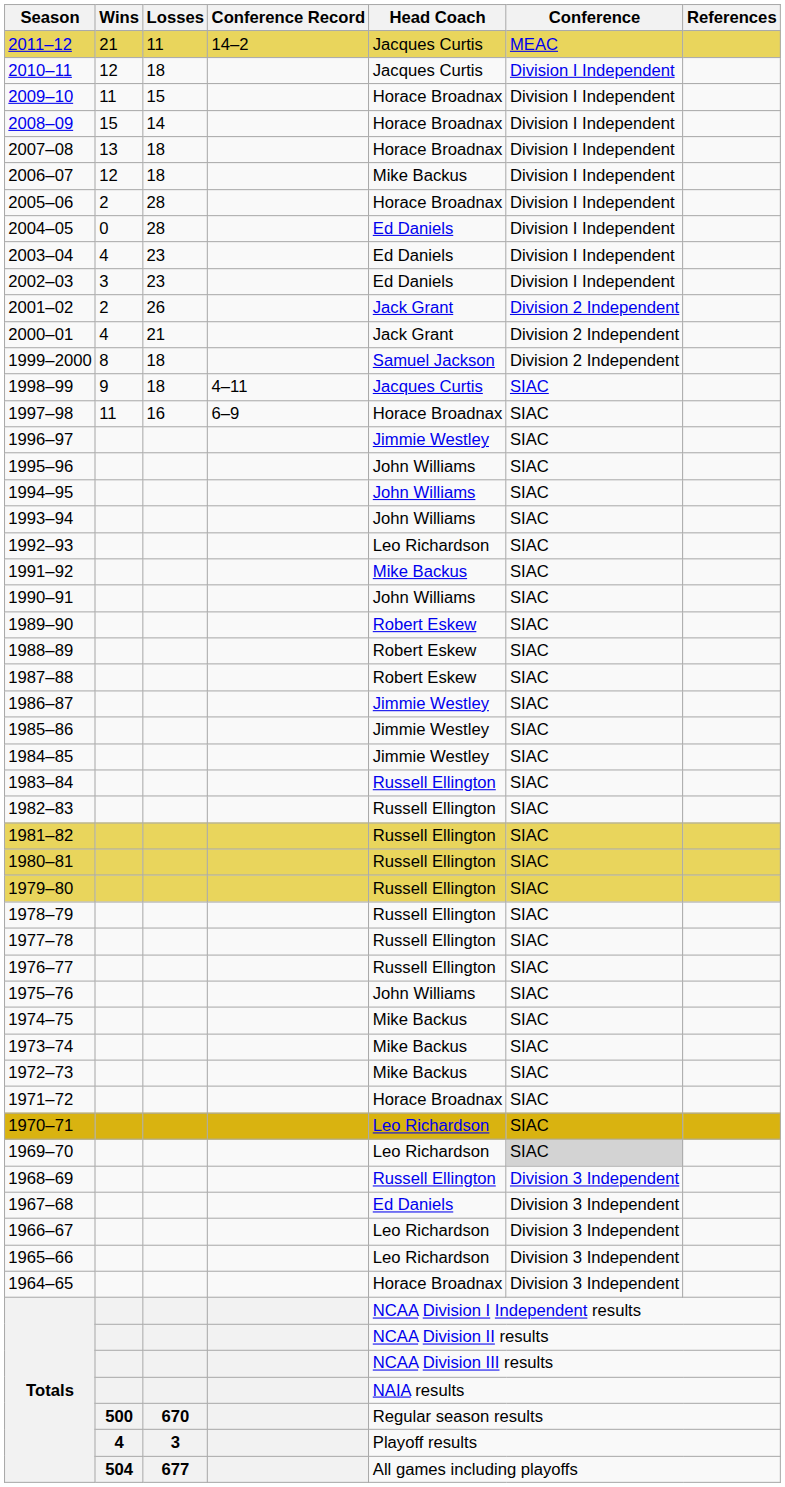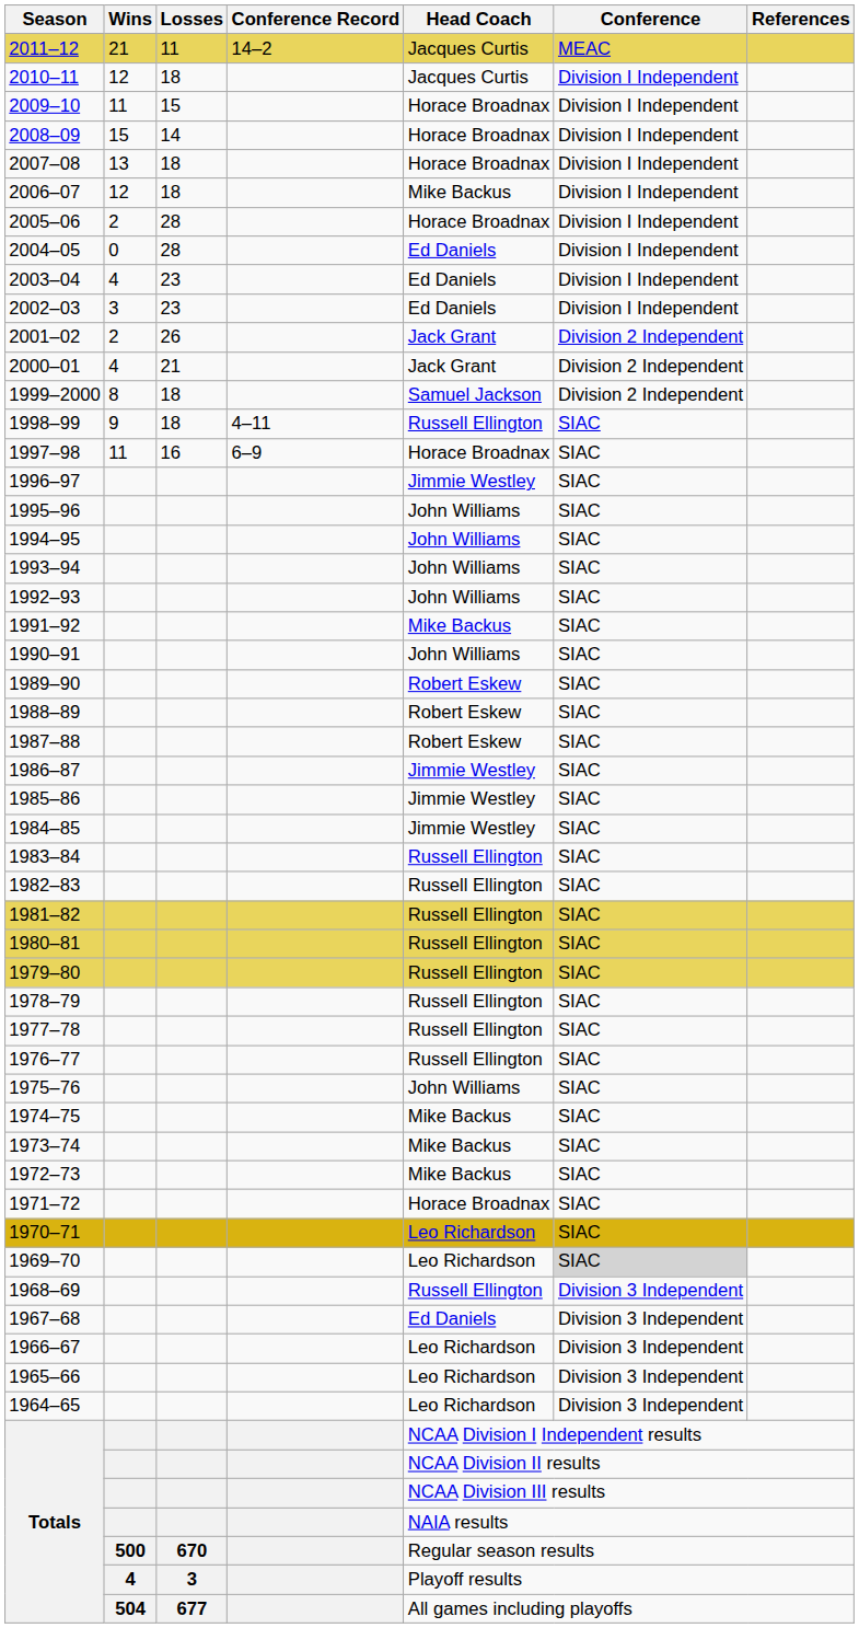1998–99 | Head Coach: Jacques Curtis -> Russell Ellington
1992–93 | Head Coach: Leo Richardson -> John Williams
1964–65 | Head Coach: Horace Broadnax -> Leo Richardson
